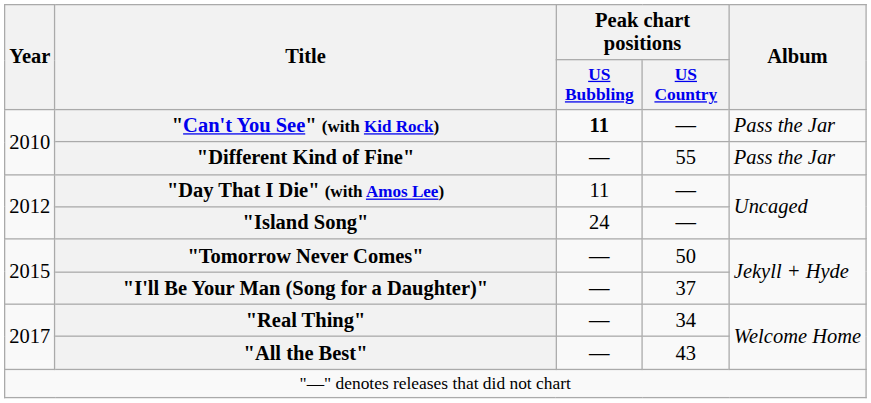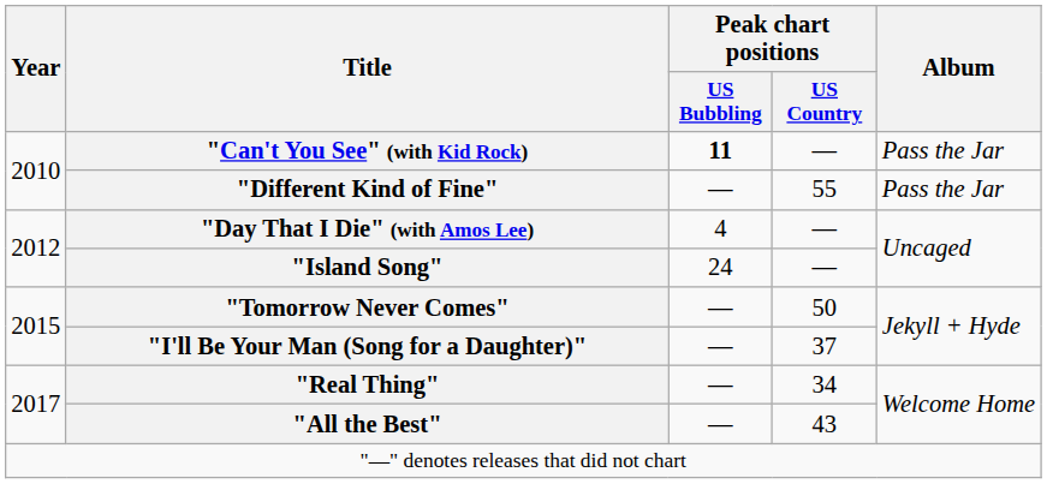"Day That I Die" (with Amos Lee) | Peak chart positions / US Bubbling: 11 -> 4
